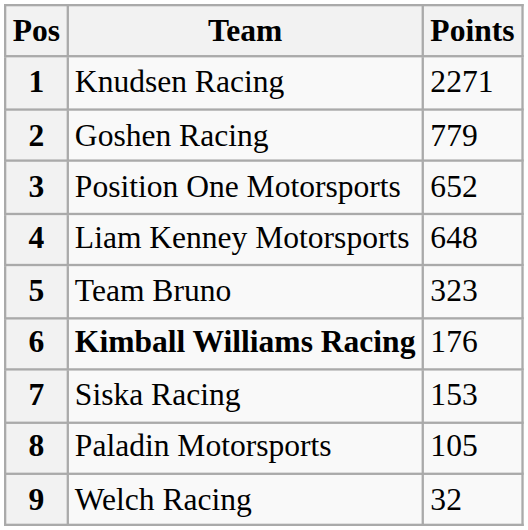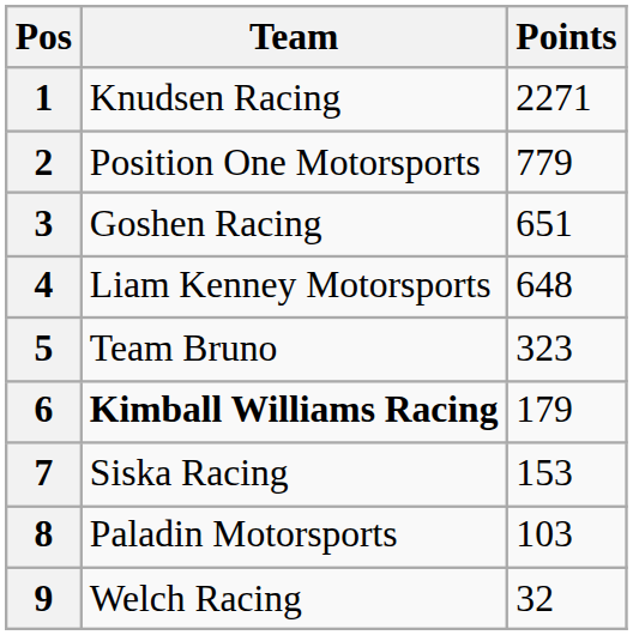2 | Team: Goshen Racing -> Position One Motorsports
3 | Team: Position One Motorsports -> Goshen Racing
3 | Points: 652 -> 651
6 | Points: 176 -> 179
8 | Points: 105 -> 103
